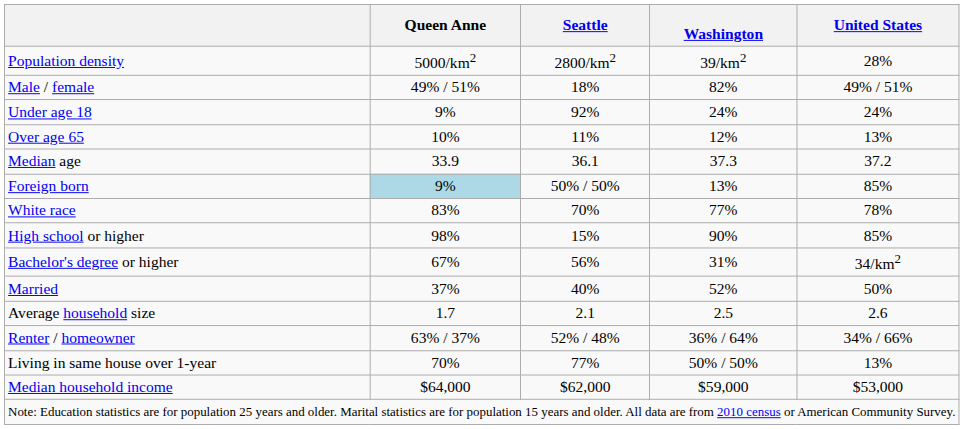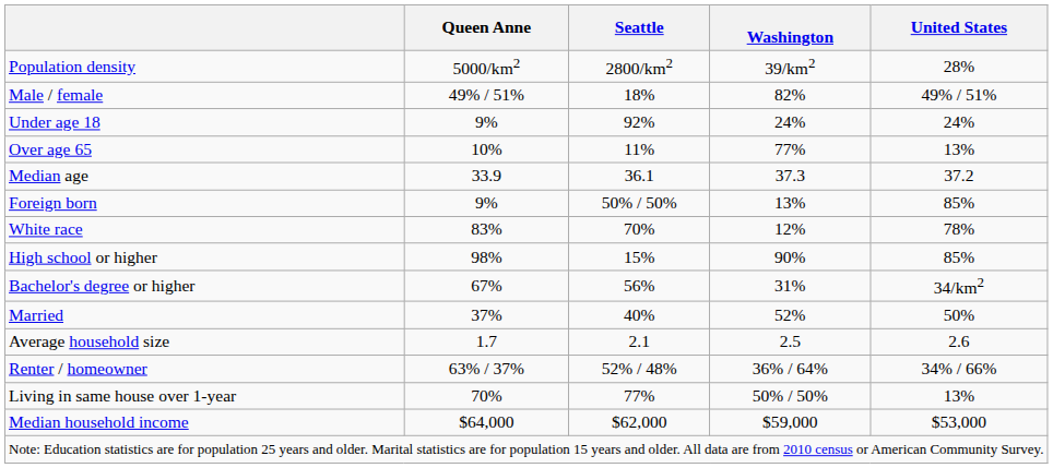Over age 65 | Washington: 12% -> 77%
Foreign born | Queen Anne: lightblue background -> no background
White race | Washington: 77% -> 12%
